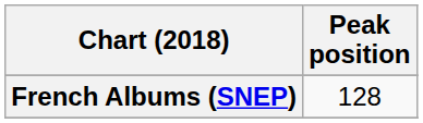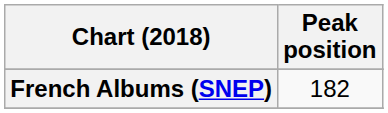French Albums (SNEP) | Peak position: 128 -> 182
